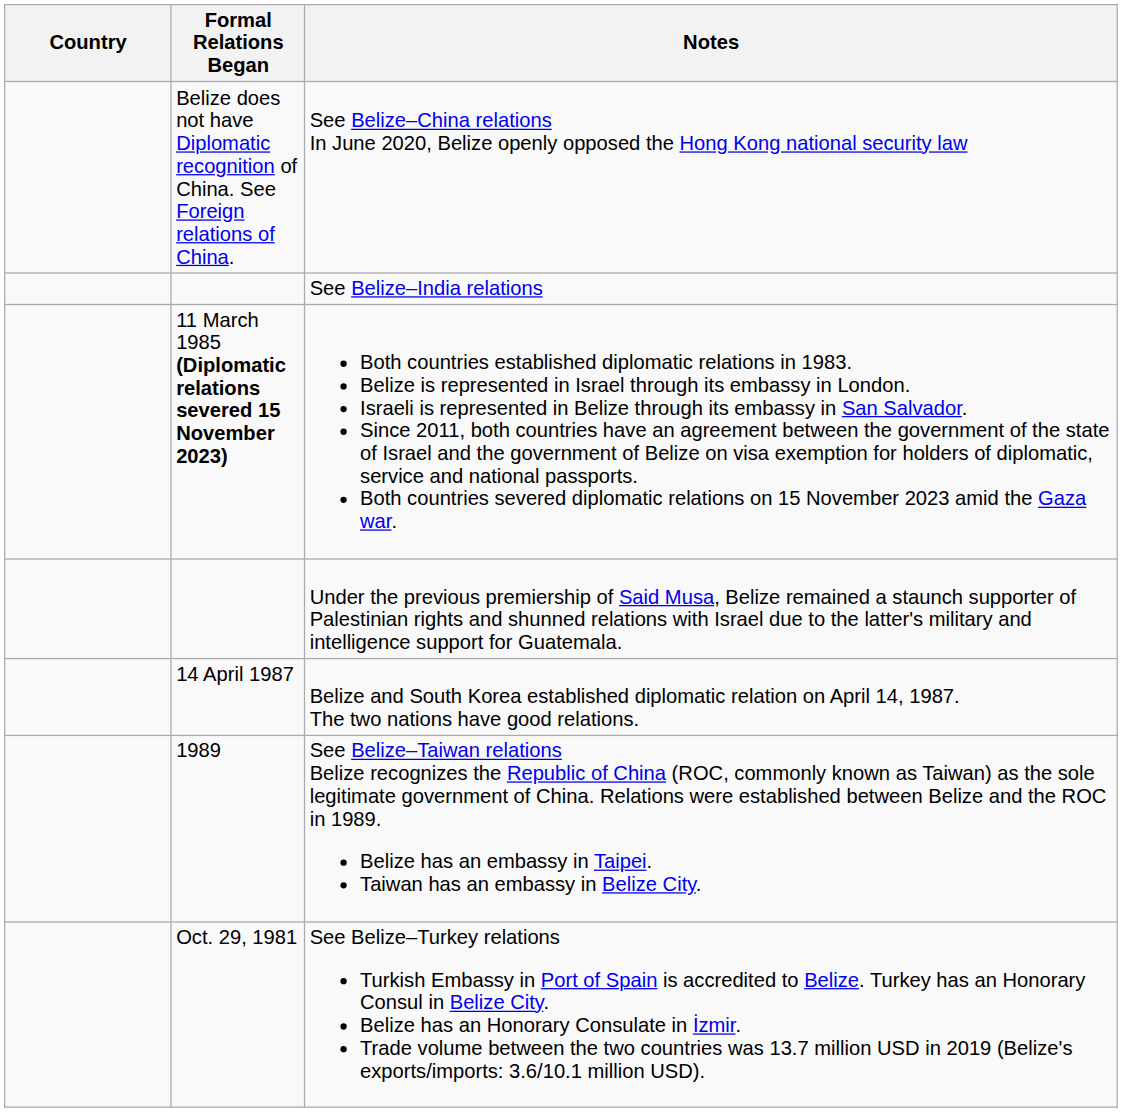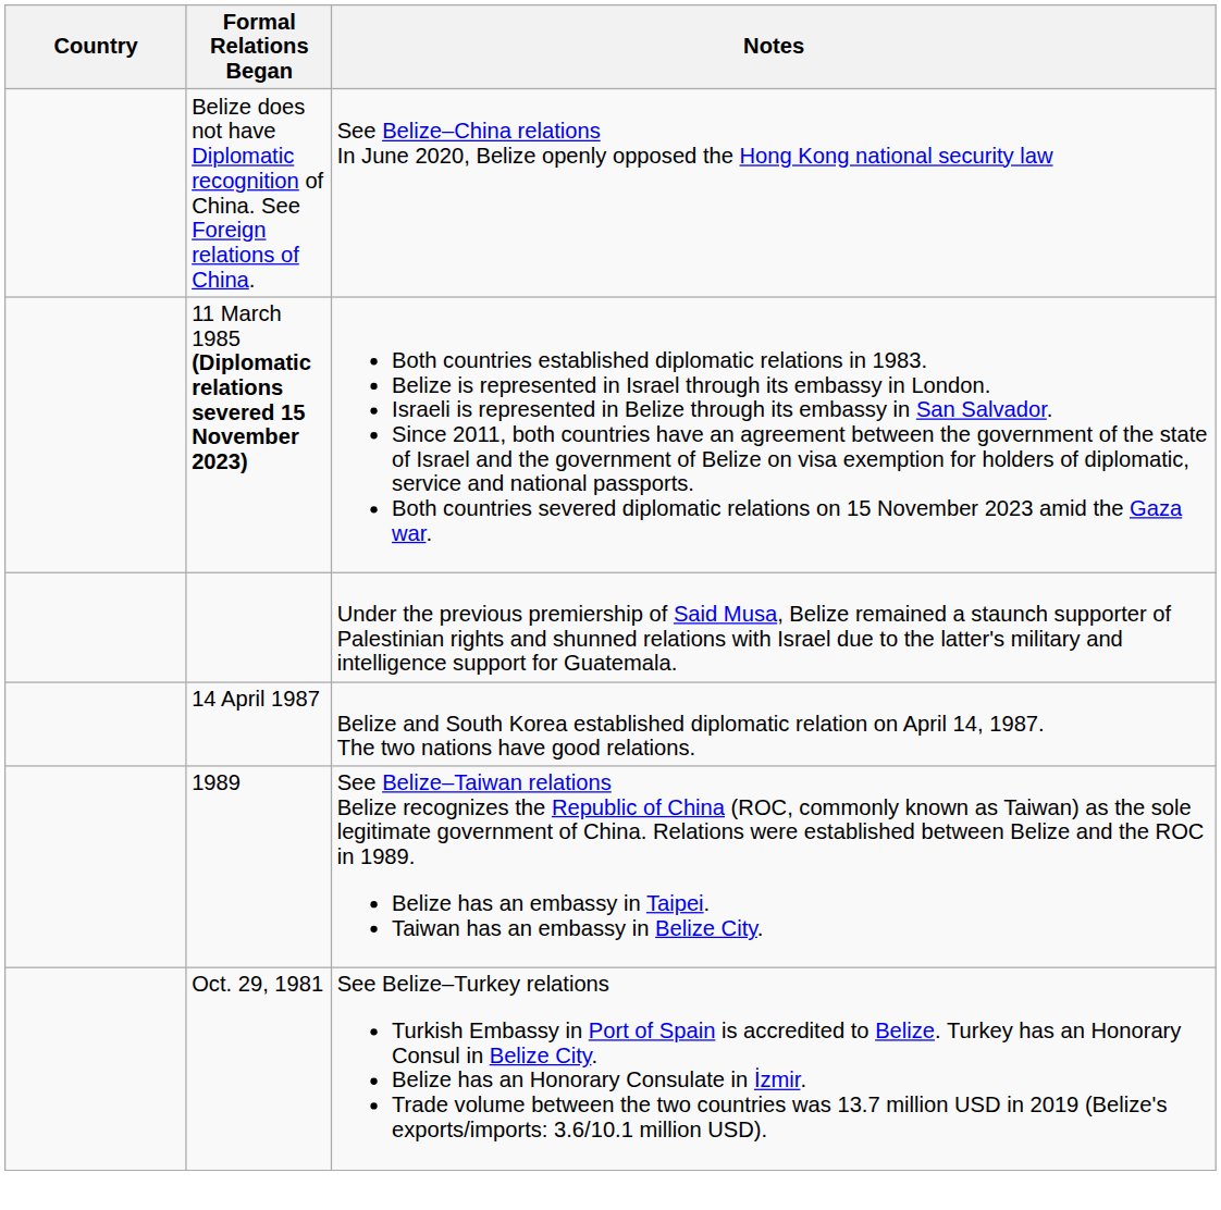- row: See Belize–India relations
